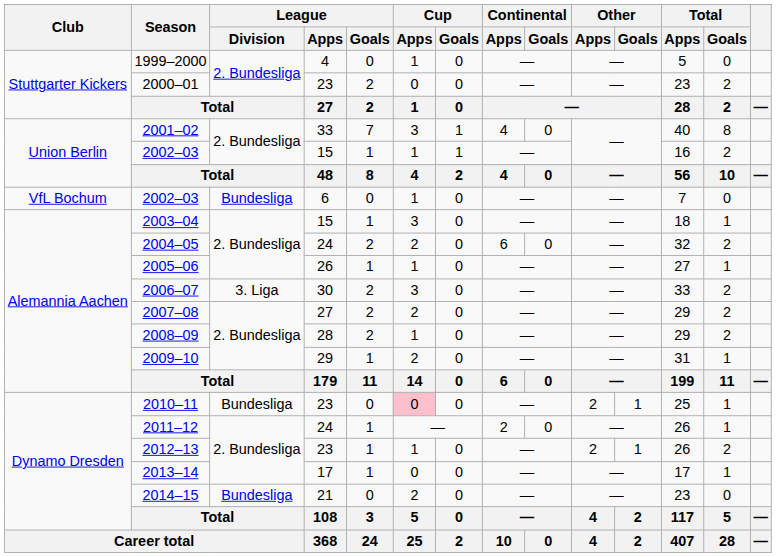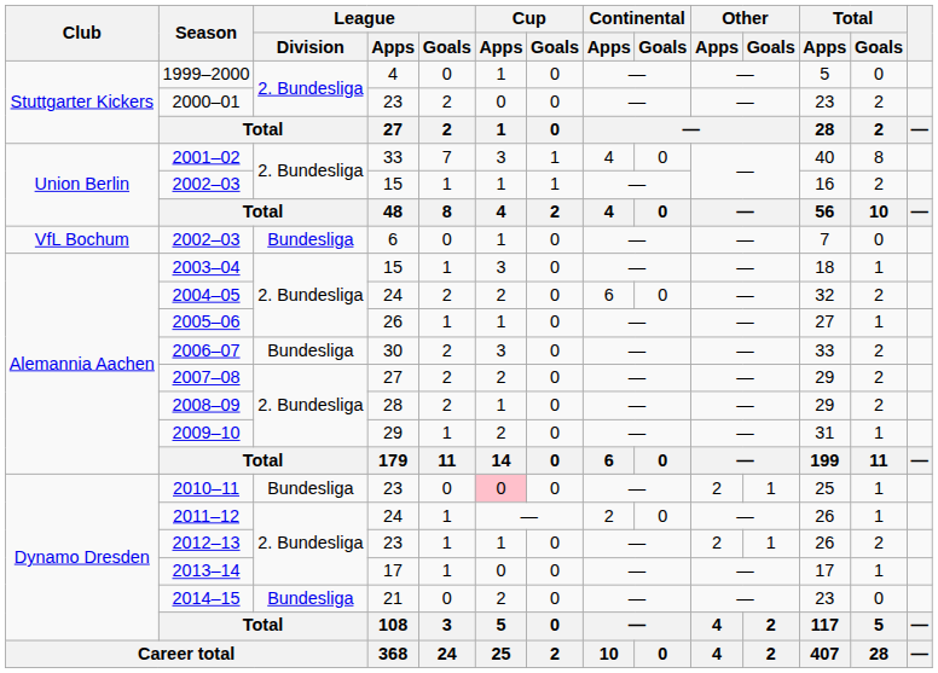2006–07 | League / Division: 3. Liga -> Bundesliga
